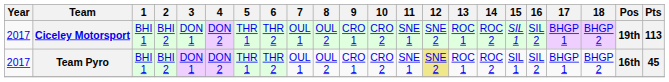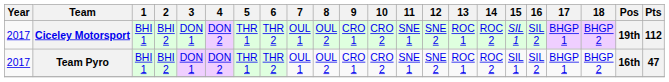Ciceley Motorsport | Pts: 113 -> 112
Team Pyro | 12: khaki background -> no background
Team Pyro | Pts: 45 -> 47
